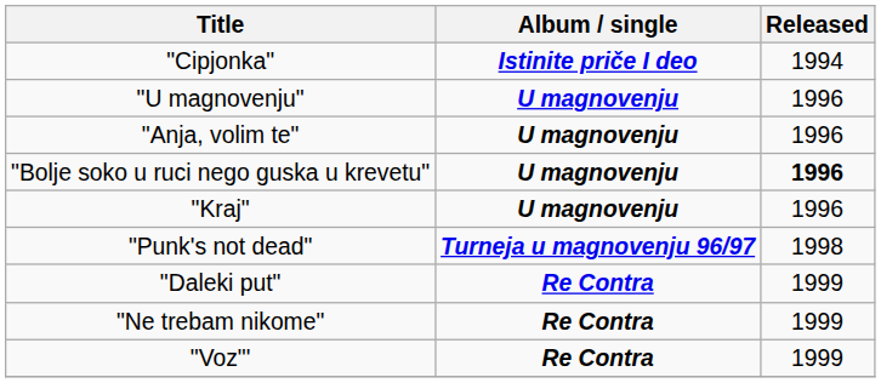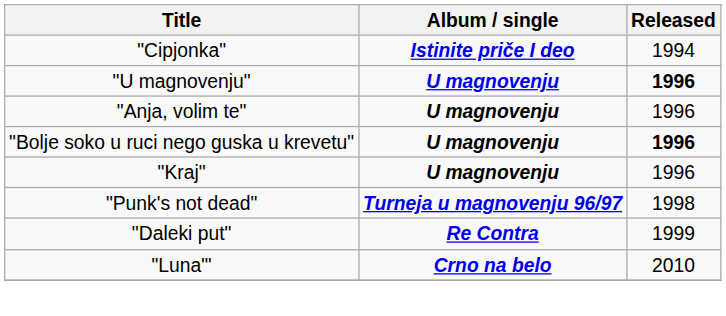"U magnovenju" | Released: normal -> bold
- row: "Ne trebam nikome" | Re Contra | 1999
- row: "Voz"' | Re Contra | 1999
+ row: "Luna"' | Crno na belo | 2010
